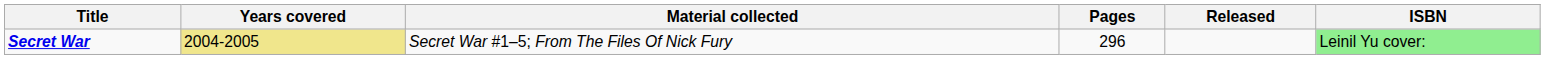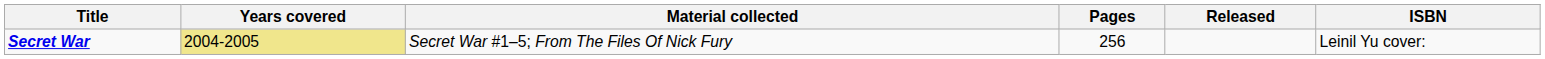Secret War | Pages: 296 -> 256
Secret War | ISBN: lightgreen background -> no background
